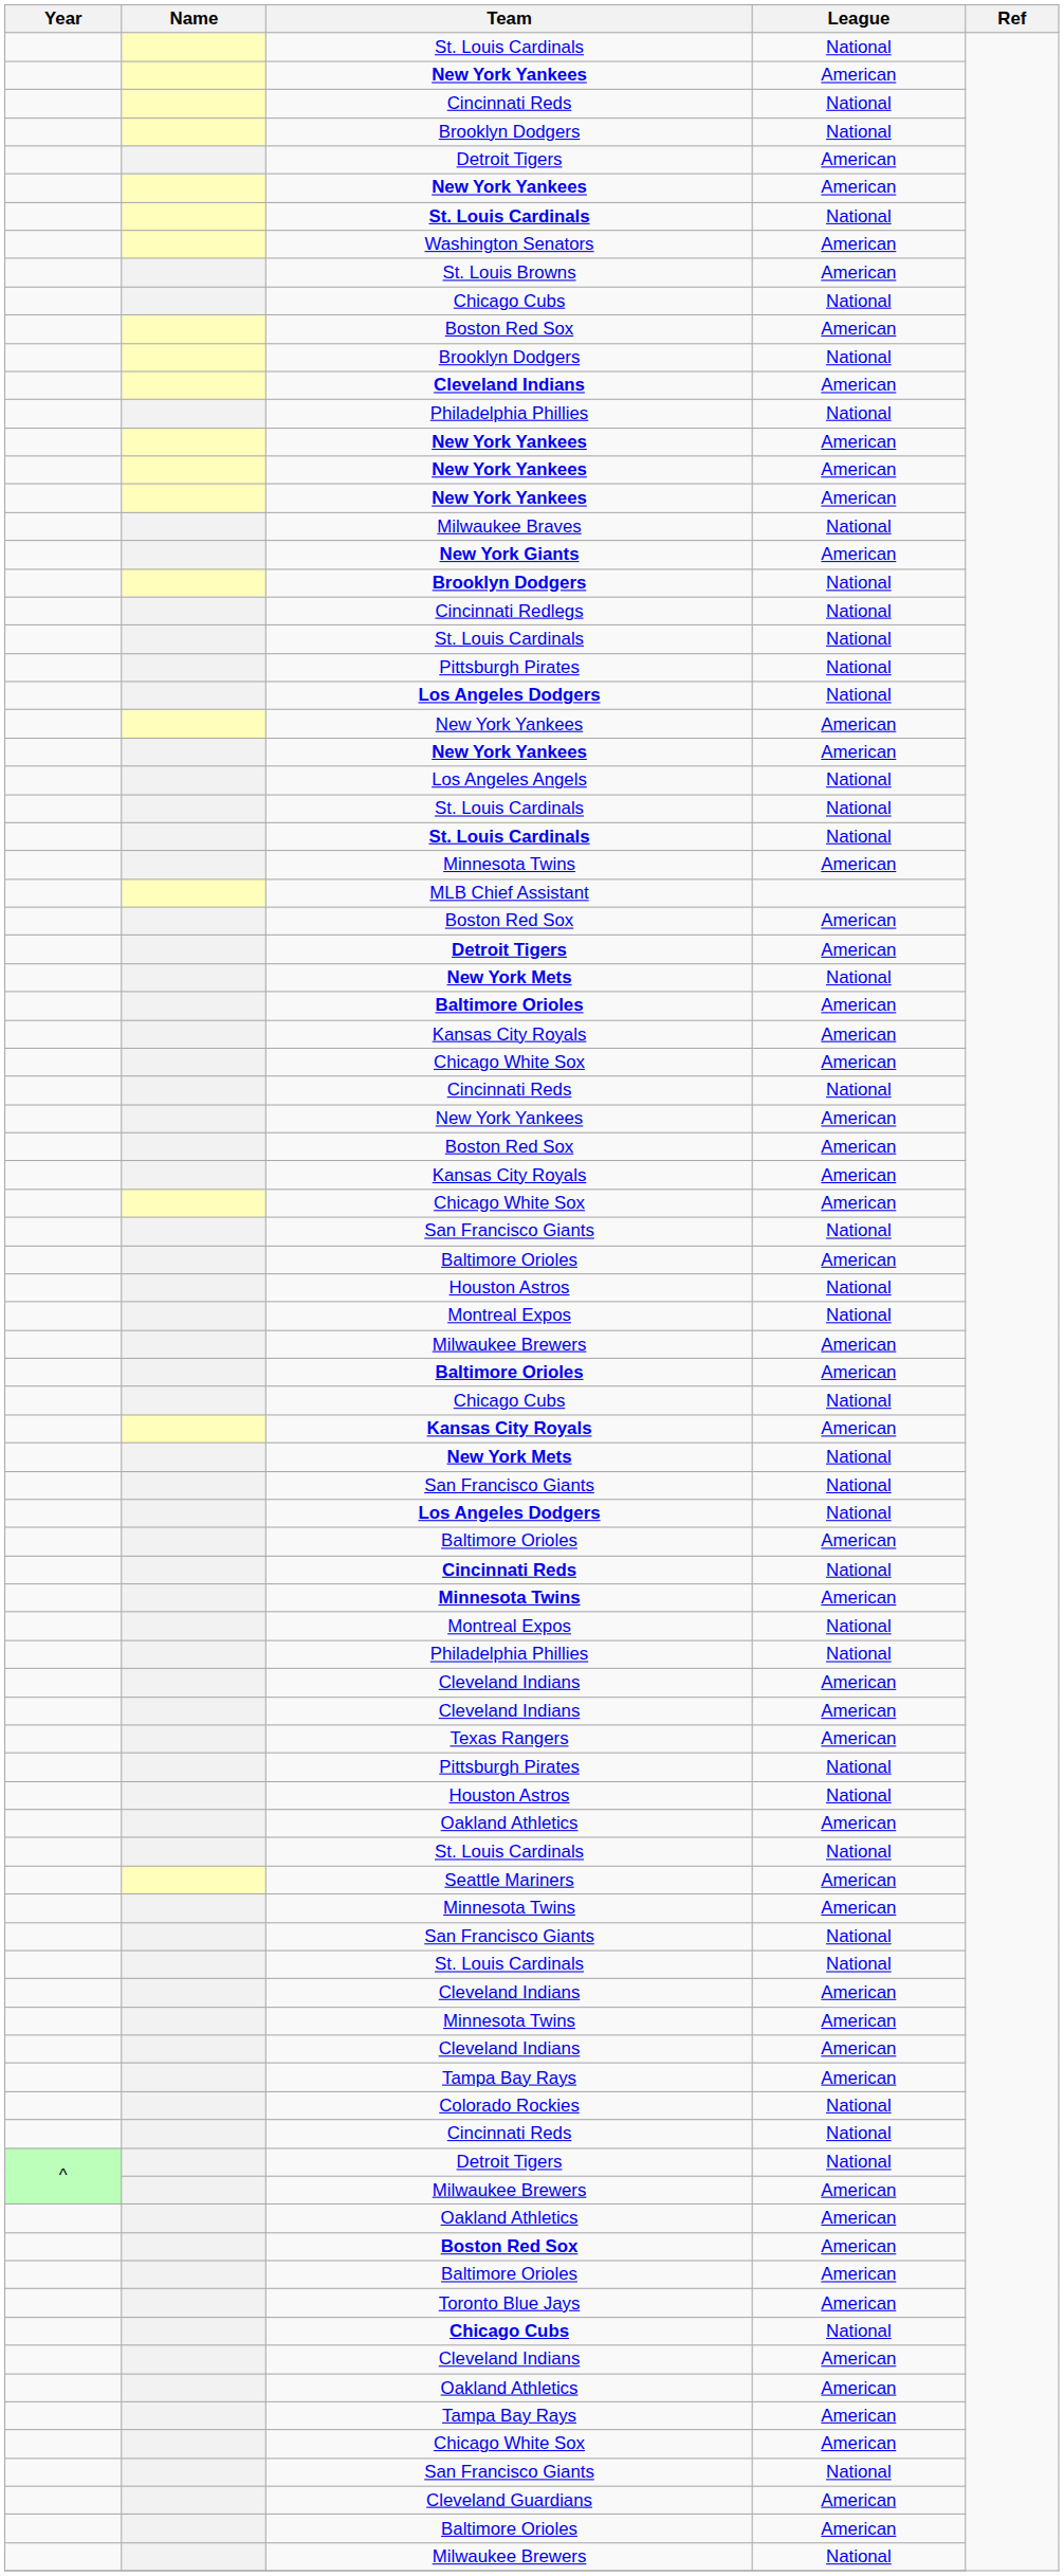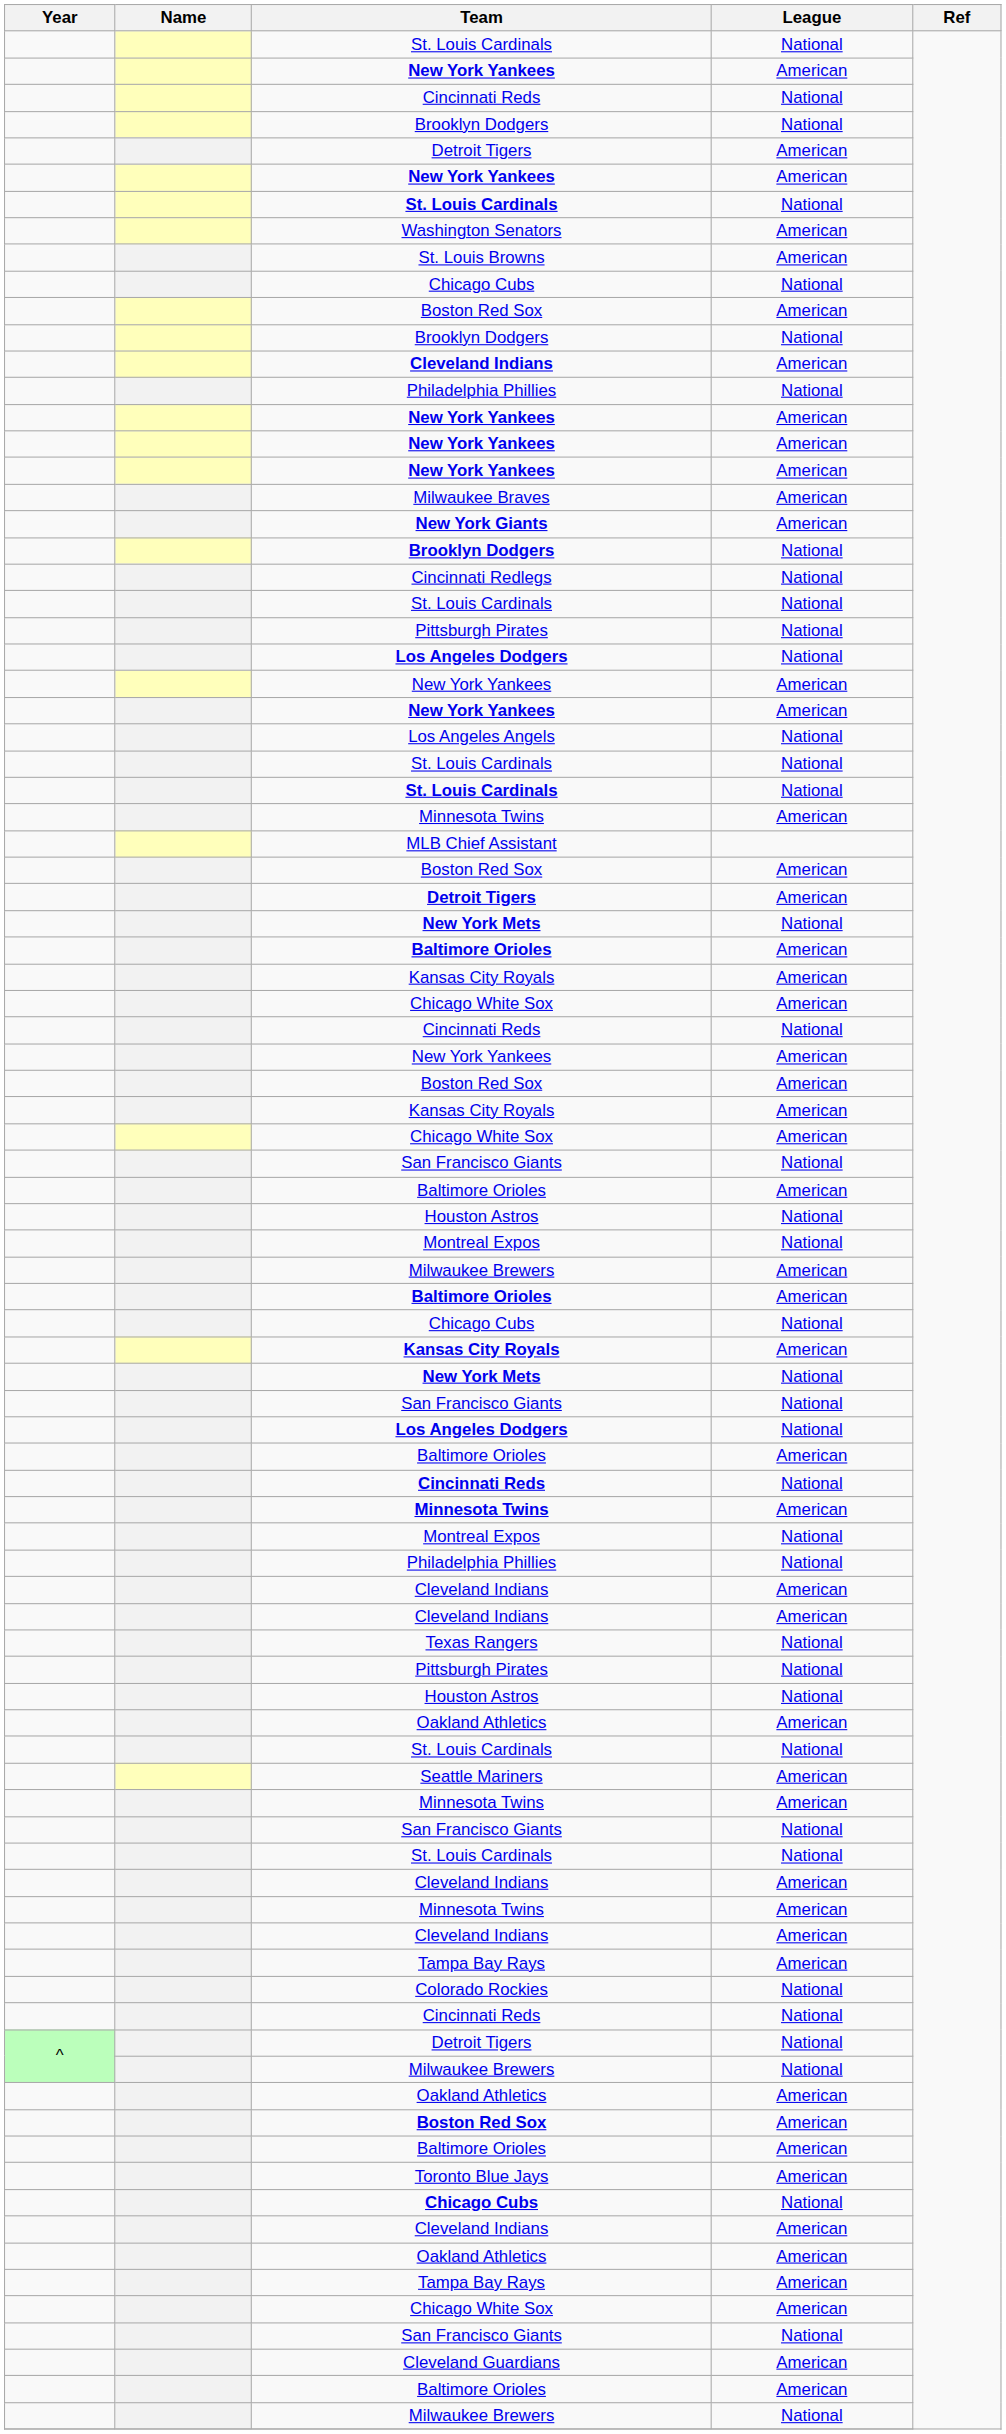Milwaukee Braves | League: National -> American
Texas Rangers | League: American -> National
^ / Milwaukee Brewers | League: American -> National
